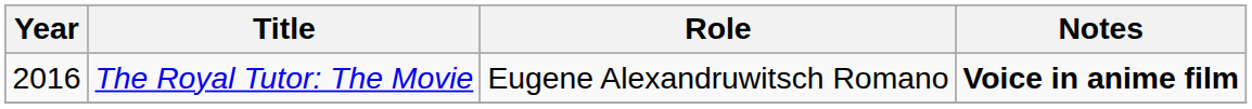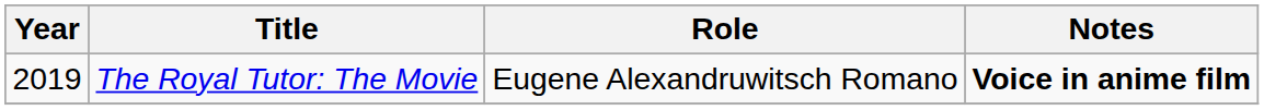The Royal Tutor: The Movie | Year: 2016 -> 2019
